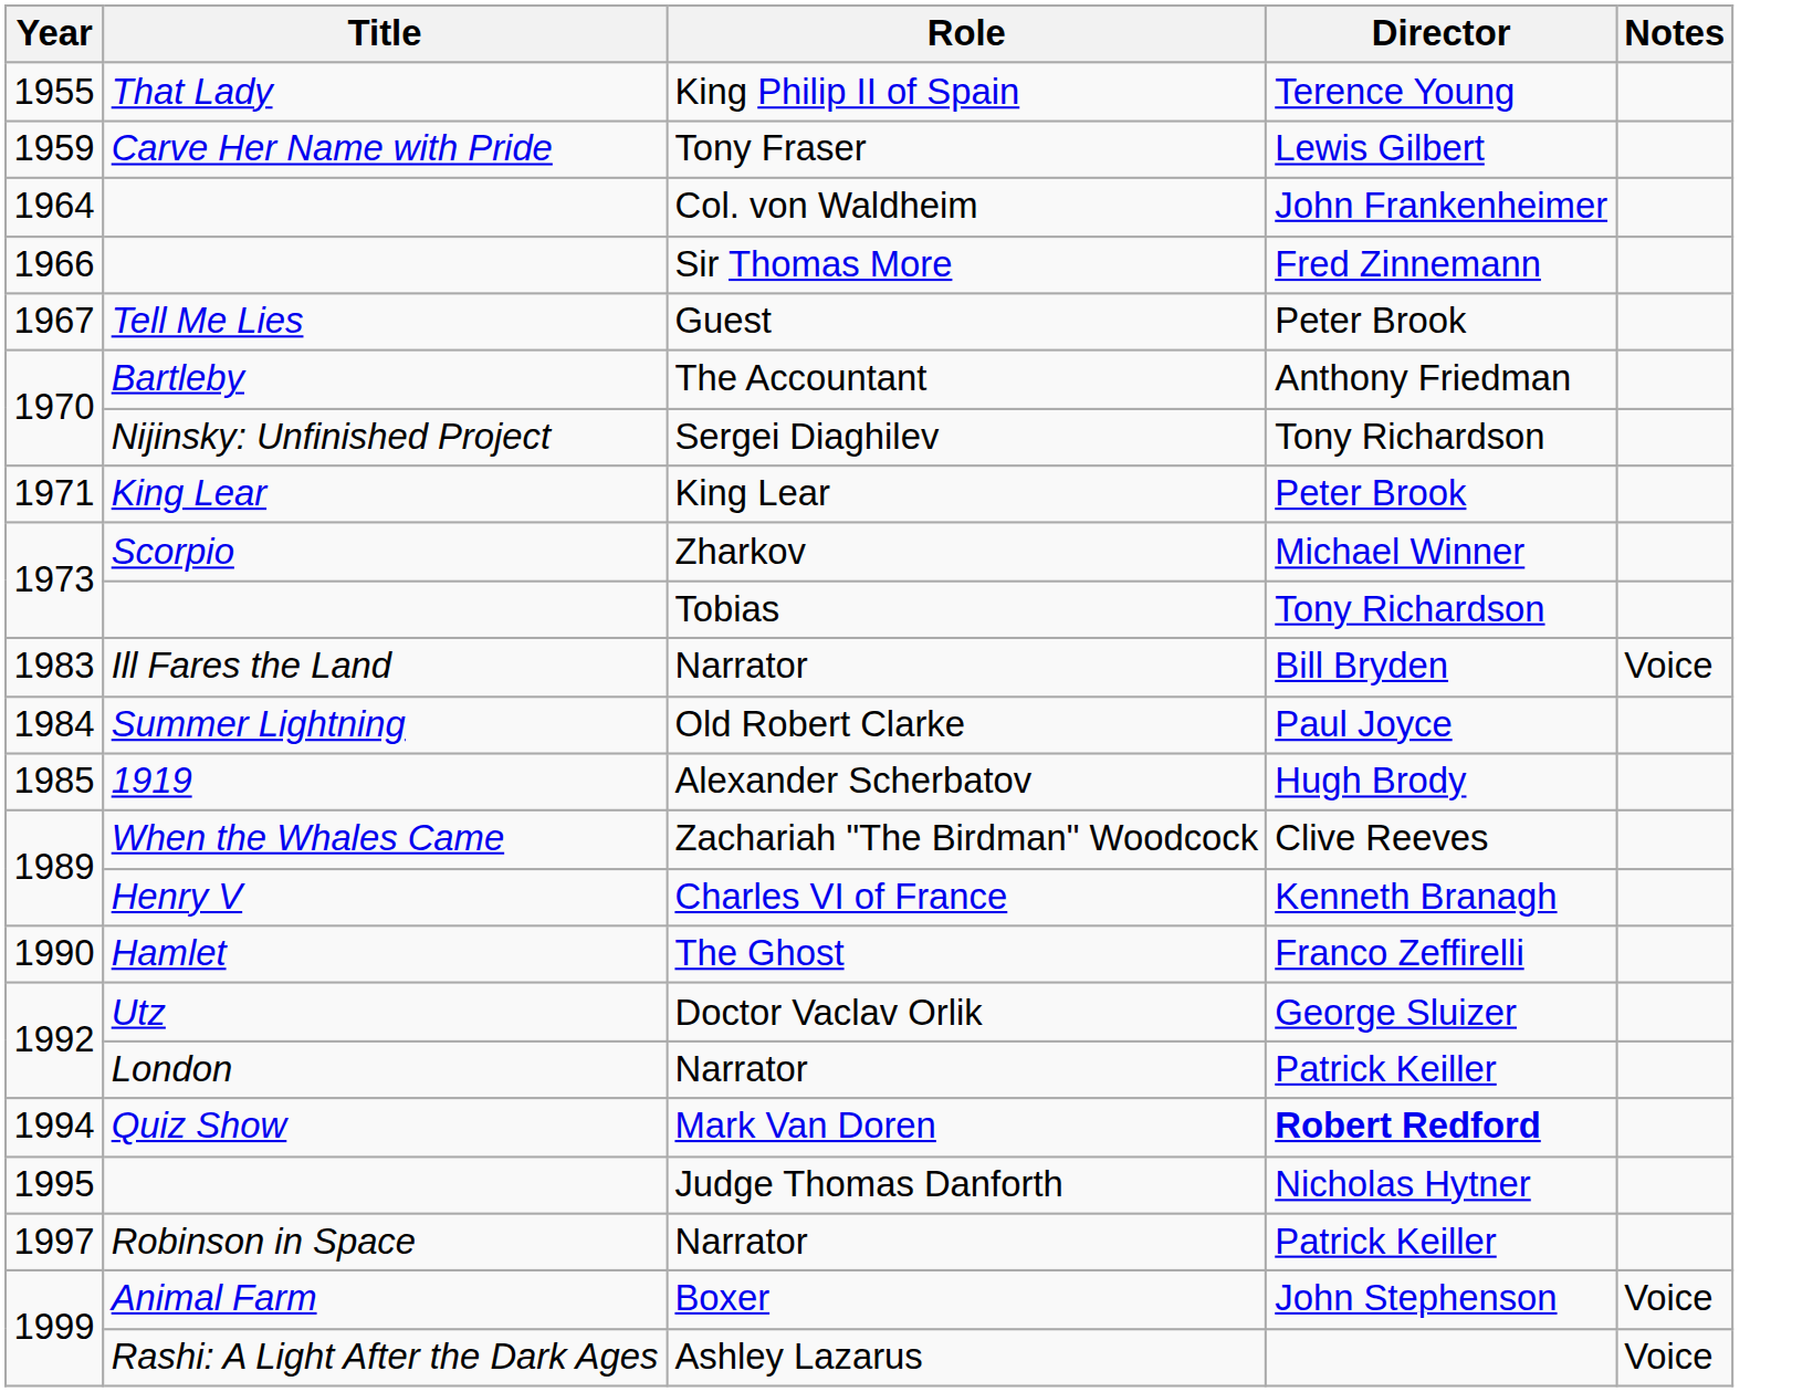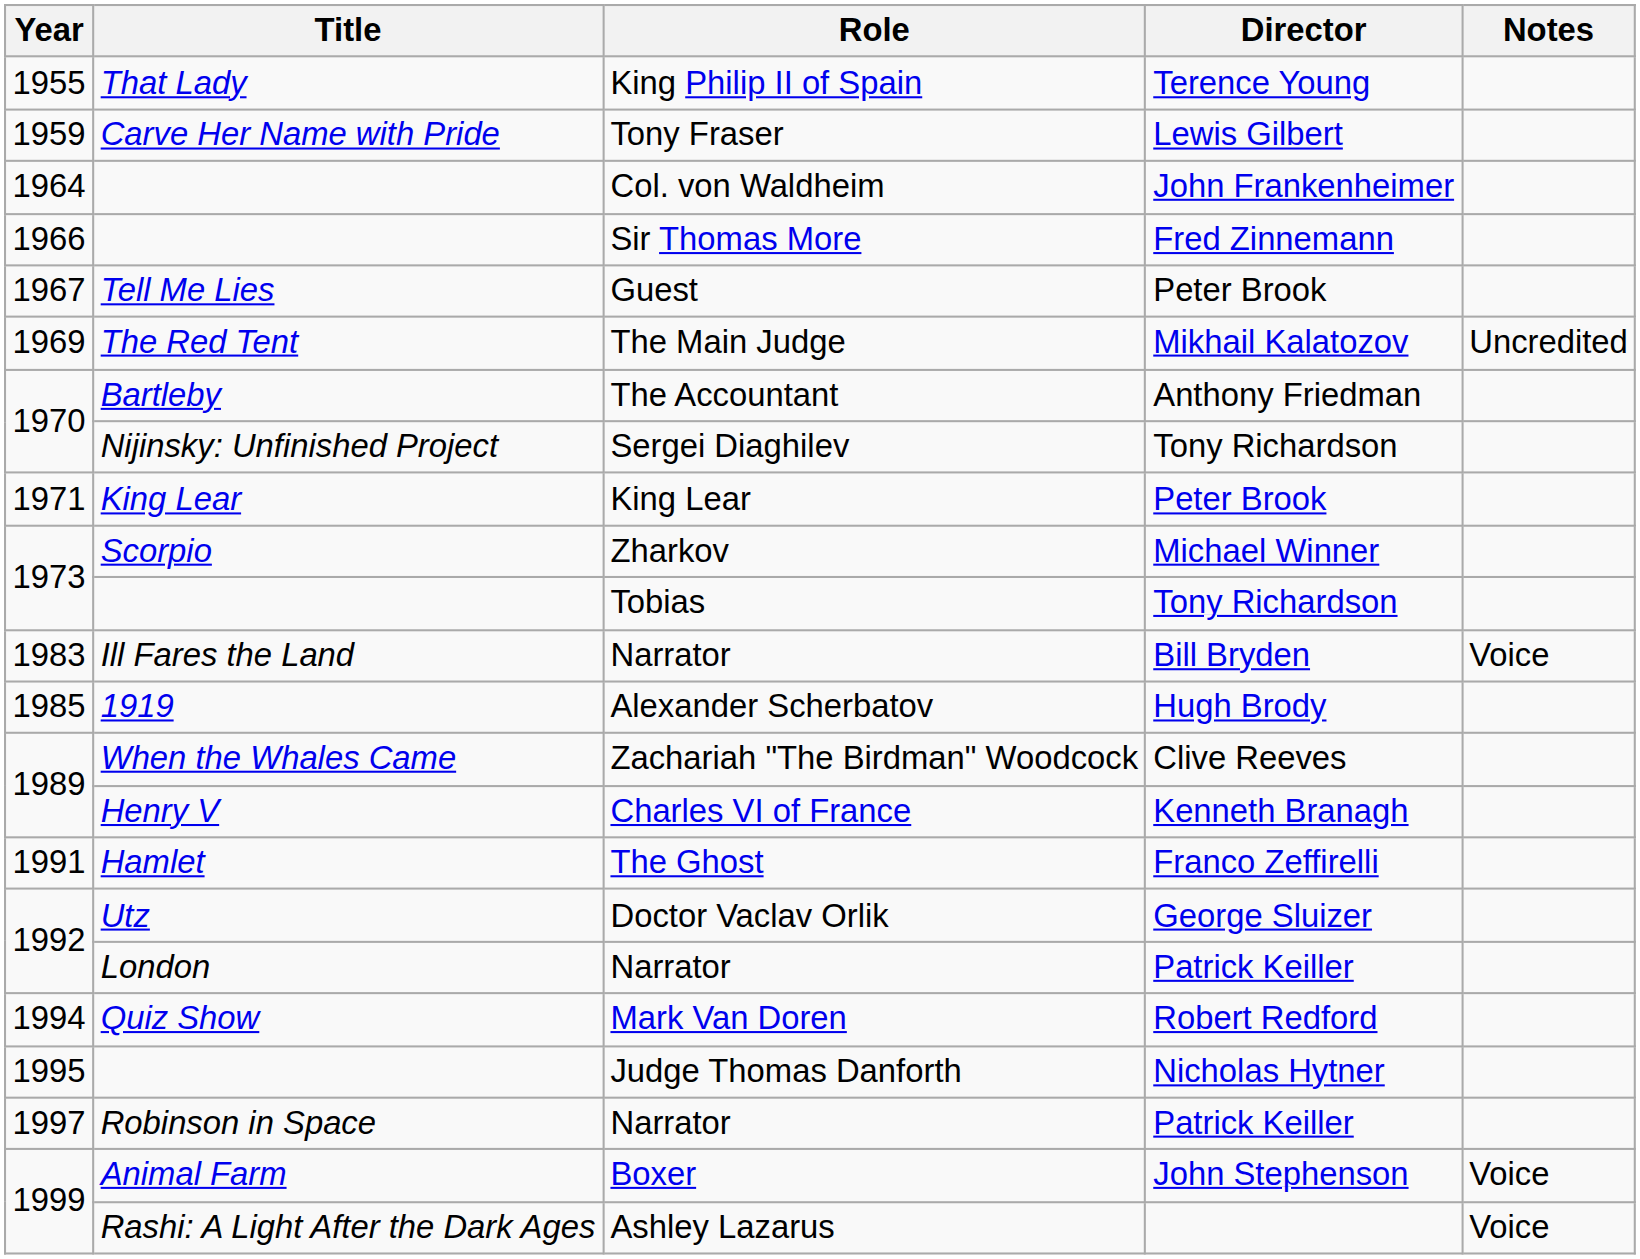+ row: 1969 | The Red Tent | The Main Judge | Mikhail Kalatozov | Uncredited
- row: 1984 | Summer Lightning | Old Robert Clarke | Paul Joyce
The Ghost | Year: 1990 -> 1991
Mark Van Doren | Director: bold -> normal
